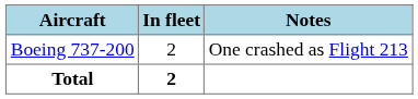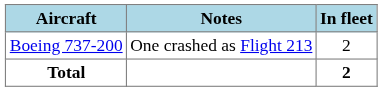columns swapped: In fleet <-> Notes
